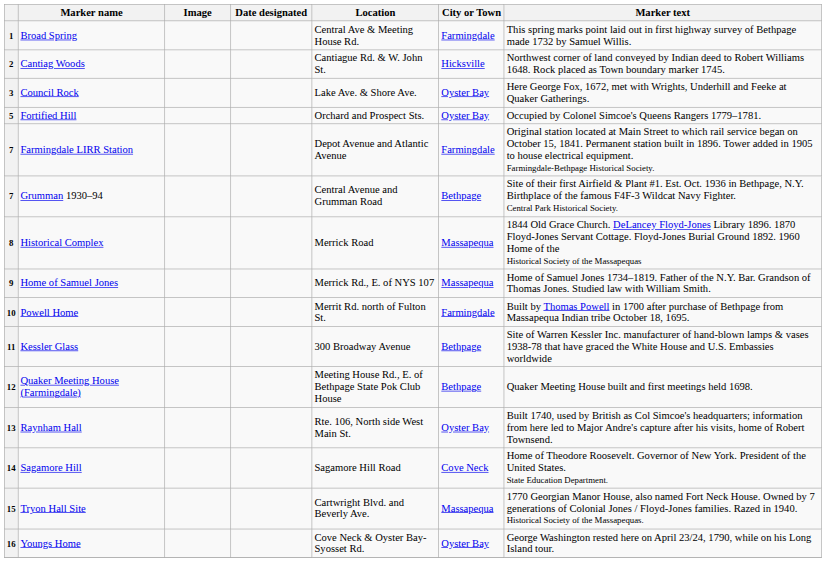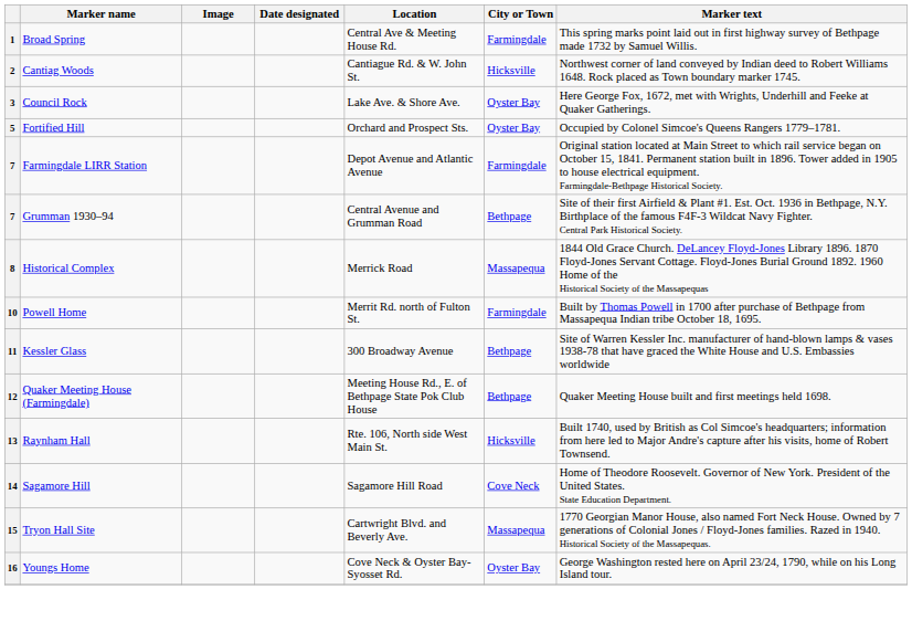- row: 9 | Home of Samuel Jones | Merrick Rd., E. of NYS 107 | Massapequa | Home of Samuel Jones 1734–1819. Father of the N.Y. Bar. Grandson of Thomas Jones. Studied law with William Smith.
13 | City or Town: Oyster Bay -> Hicksville
